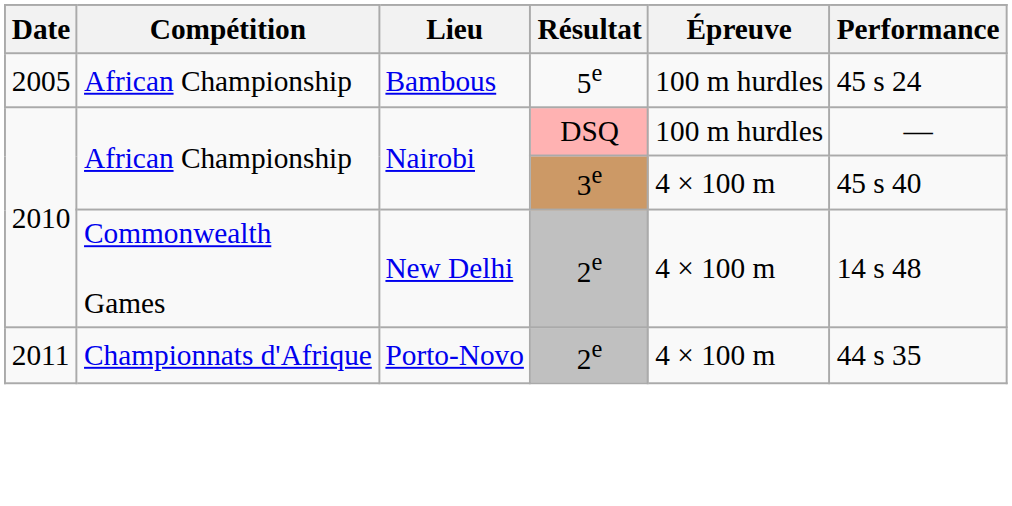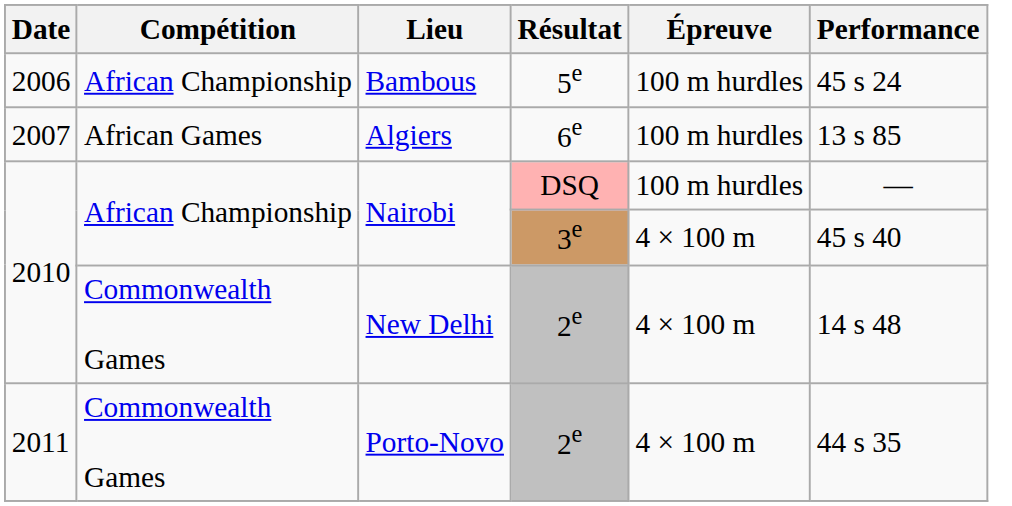Bambous | Date: 2005 -> 2006
+ row: 2007 | African Games | Algiers | 6e | 100 m hurdles | 13 s 85
Porto-Novo | Compétition: Championnats d'Afrique -> Commonwealth Games
